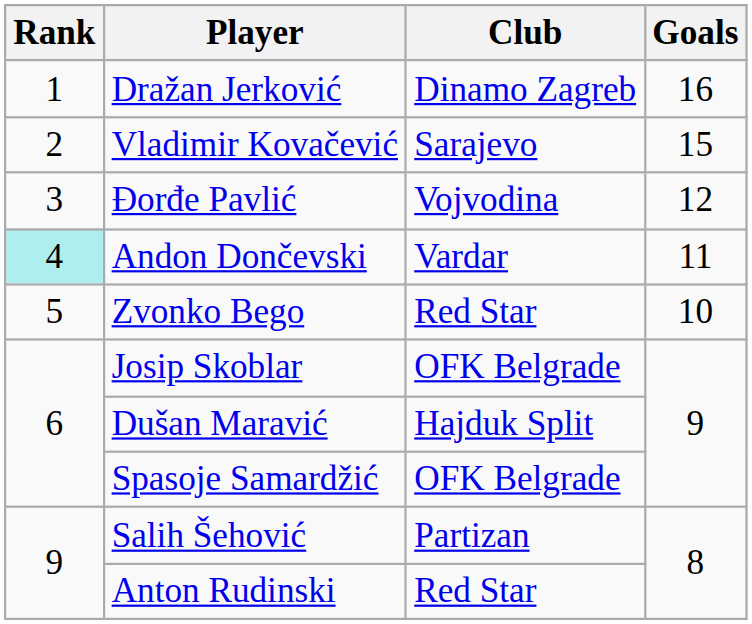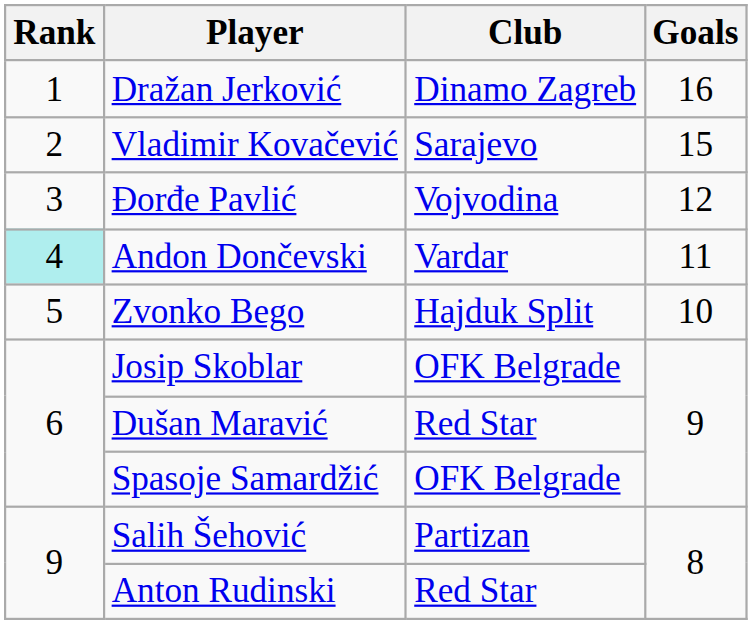Zvonko Bego | Club: Red Star -> Hajduk Split
Dušan Maravić | Club: Hajduk Split -> Red Star
